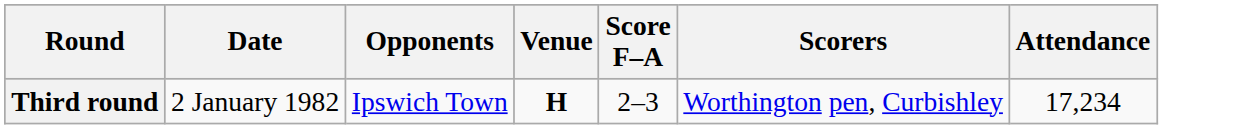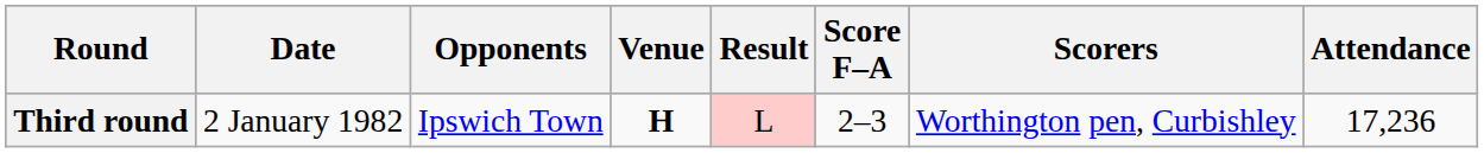+ column: Result | L
Third round | Attendance: 17,234 -> 17,236
